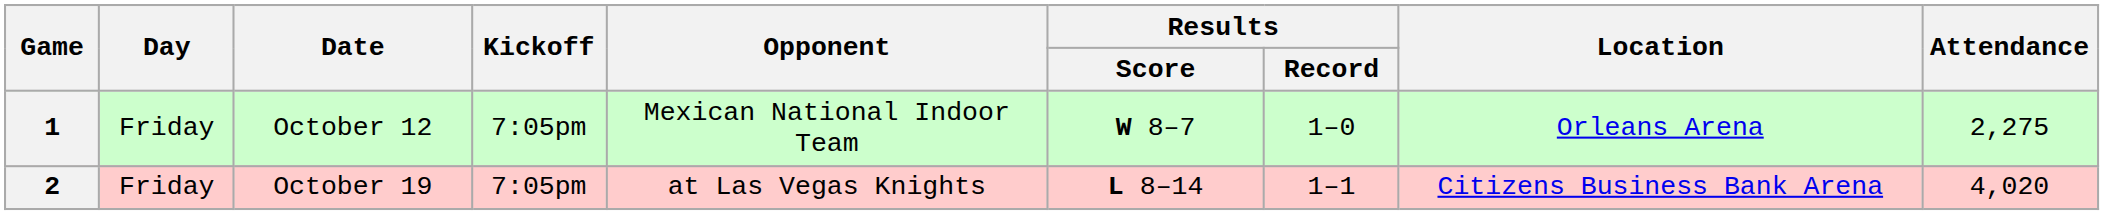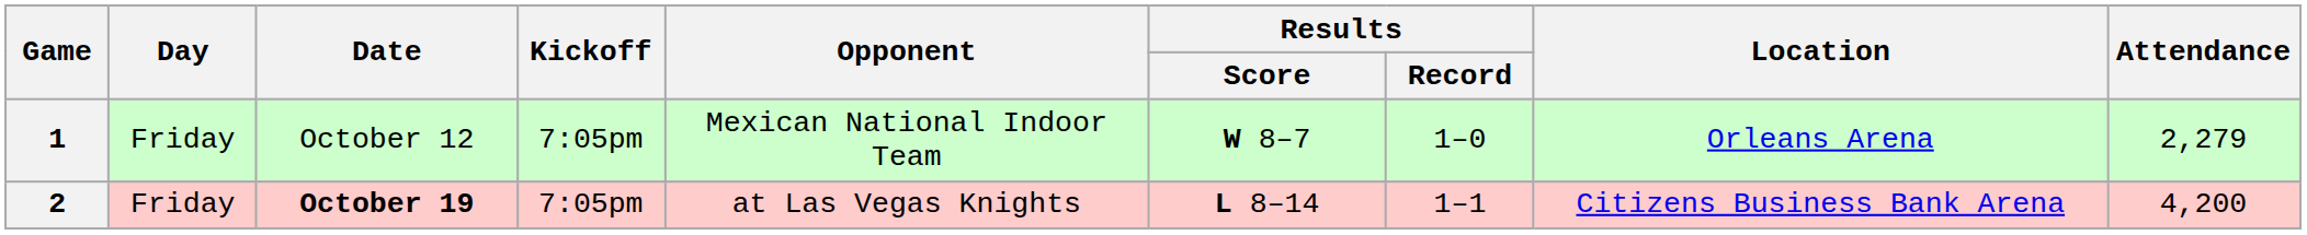1 | Attendance: 2,275 -> 2,279
2 | Date: normal -> bold
2 | Attendance: 4,020 -> 4,200
